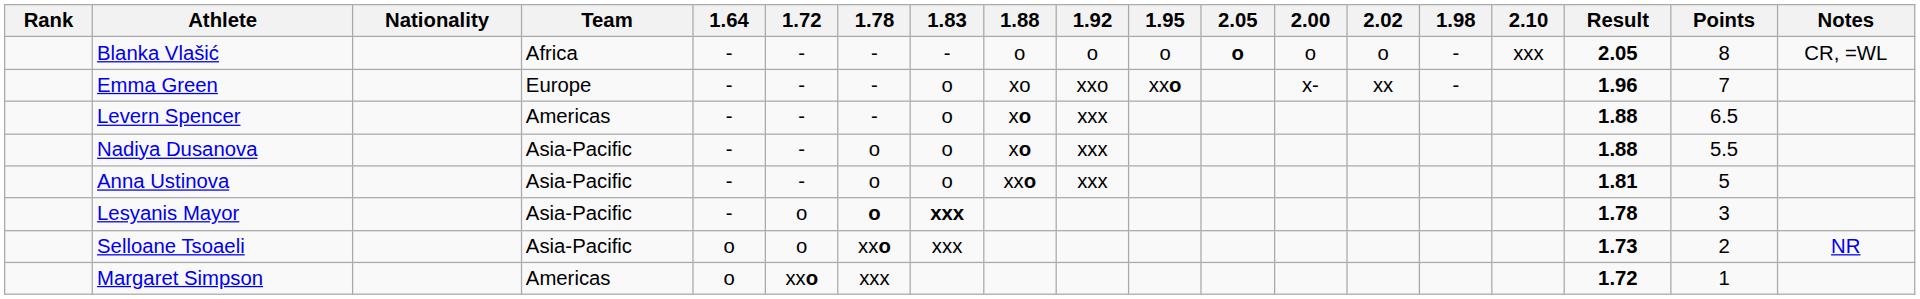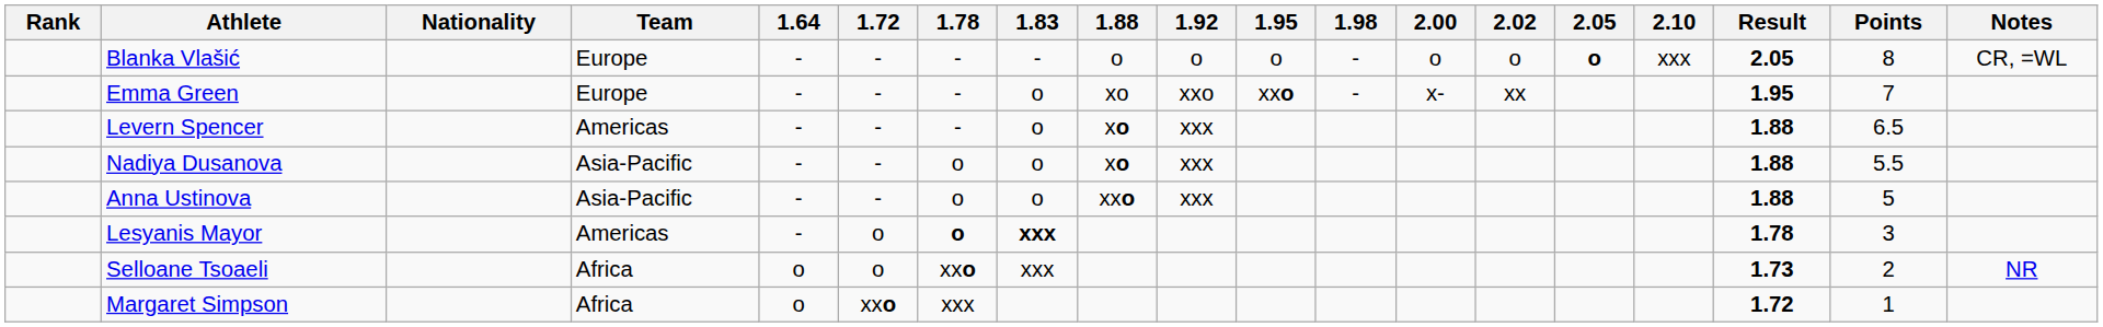columns swapped: 1.98 <-> 2.05
Blanka Vlašić | Team: Africa -> Europe
Emma Green | Result: 1.96 -> 1.95
Anna Ustinova | Result: 1.81 -> 1.88
Lesyanis Mayor | Team: Asia-Pacific -> Americas
Selloane Tsoaeli | Team: Asia-Pacific -> Africa
Margaret Simpson | Team: Americas -> Africa
